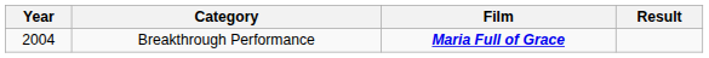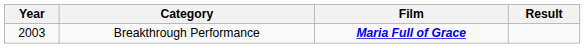Breakthrough Performance | Year: 2004 -> 2003
